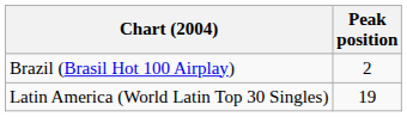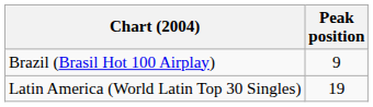Brazil (Brasil Hot 100 Airplay) | Peak position: 2 -> 9
